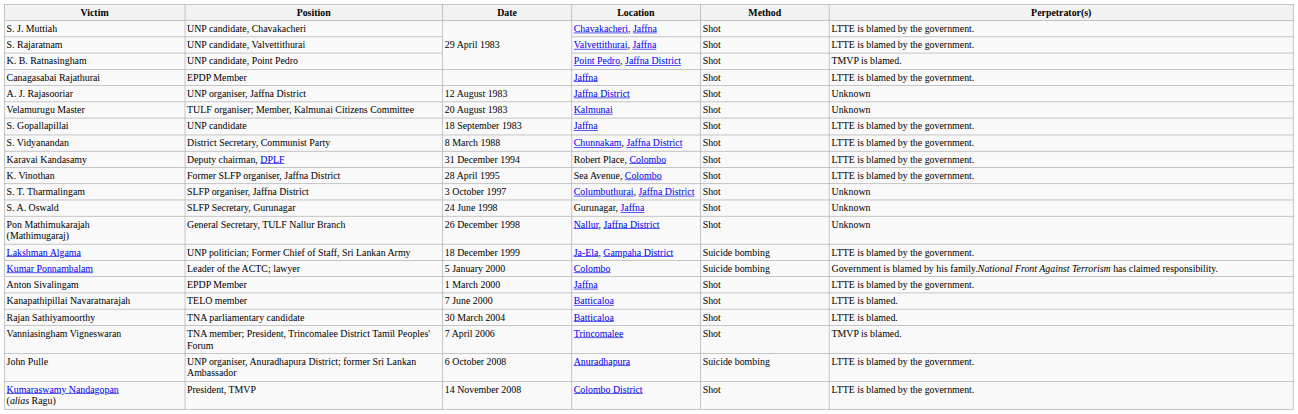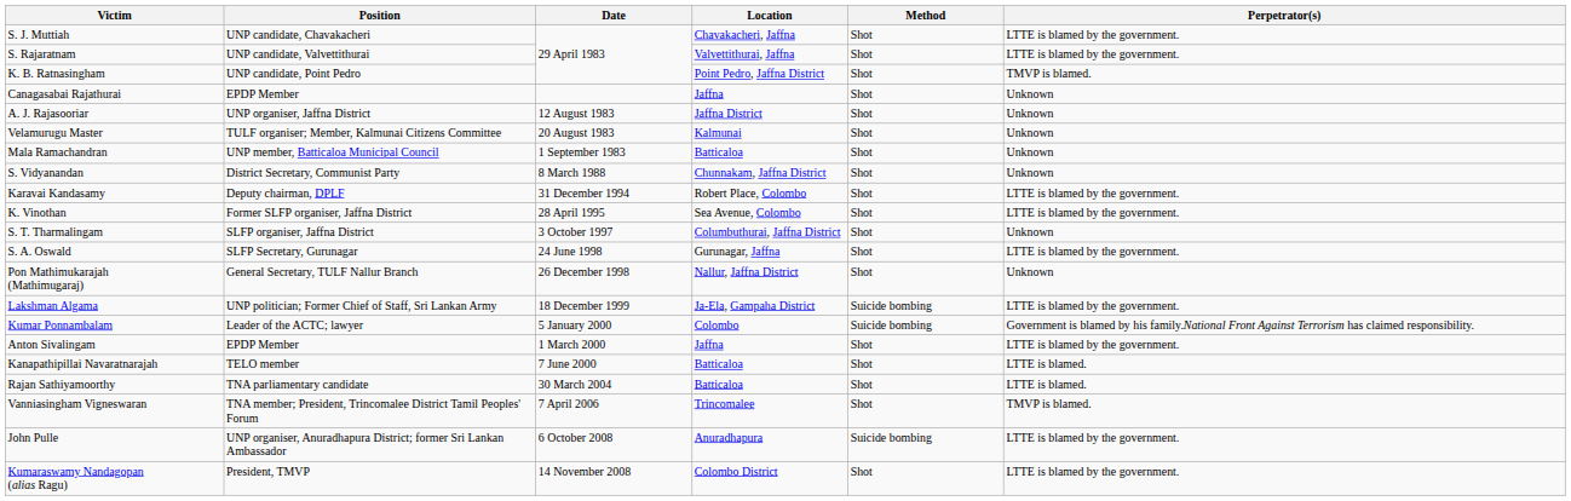Canagasabai Rajathurai | Perpetrator(s): LTTE is blamed by the government. -> Unknown
+ row: Mala Ramachandran | UNP member, Batticaloa Municipal Council | 1 September 1983 | Batticaloa | Shot | Unknown
- row: S. Gopallapillai | UNP candidate | 18 September 1983 | Jaffna | Shot | LTTE is blamed by the government.
S. Vidyanandan | Perpetrator(s): LTTE is blamed by the government. -> Unknown
S. A. Oswald | Perpetrator(s): Unknown -> LTTE is blamed by the government.
